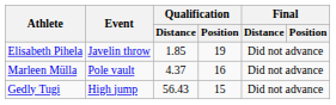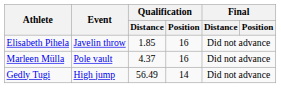Elisabeth Pihela | Qualification / Position: 19 -> 16
Gedly Tugi | Qualification / Distance: 56.43 -> 56.49
Gedly Tugi | Qualification / Position: 15 -> 14
